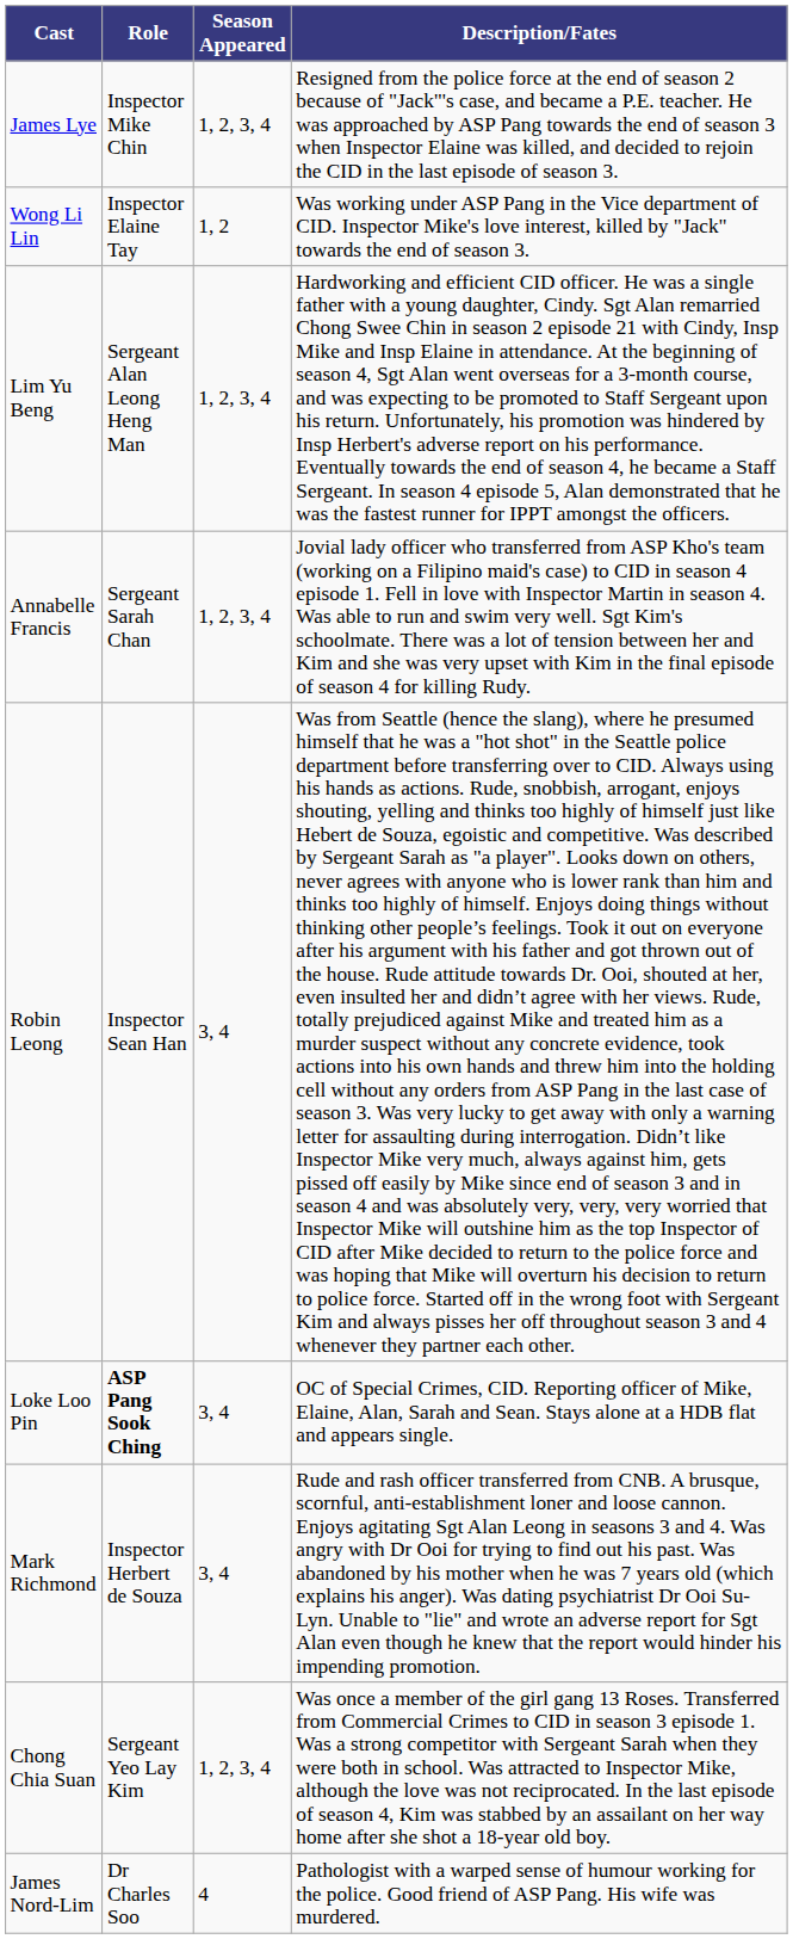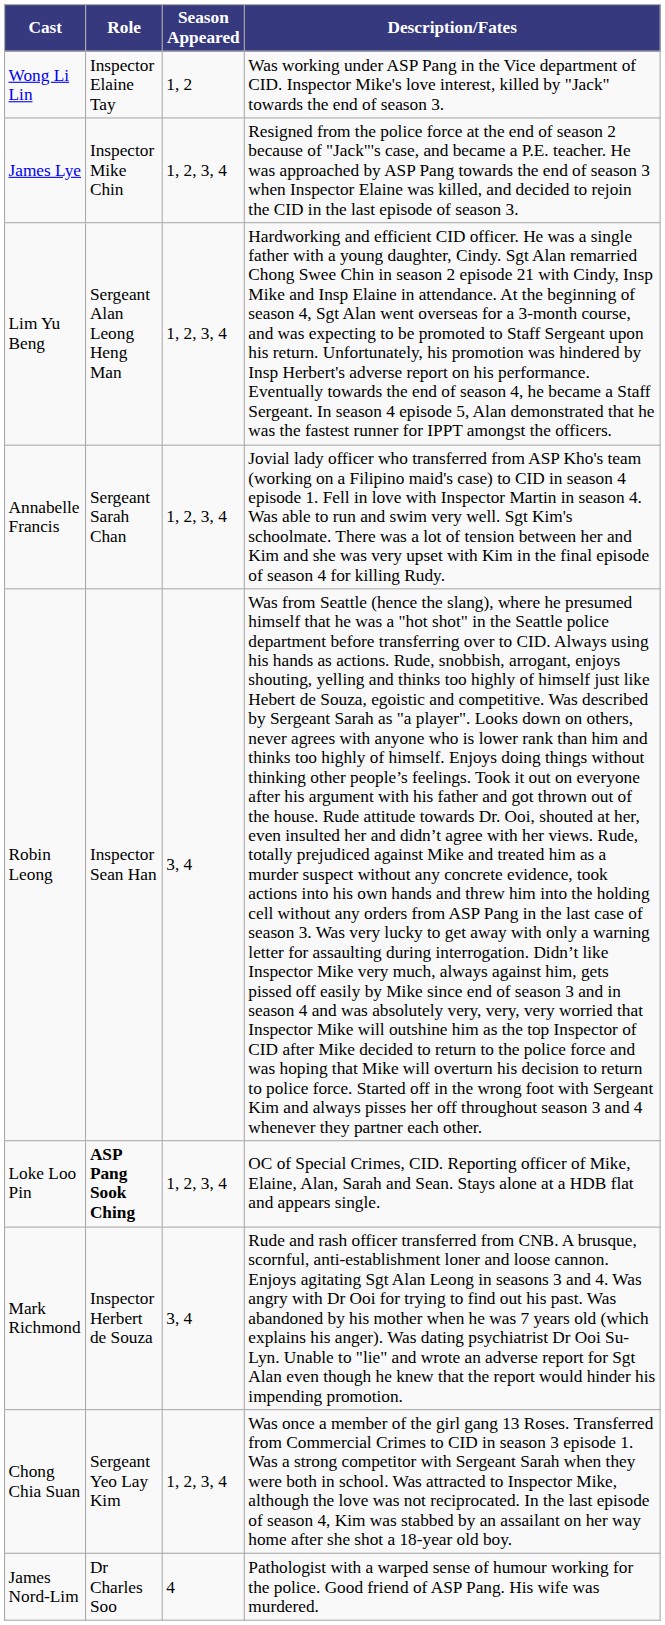rows swapped: James Lye <-> Wong Li Lin
Loke Loo Pin | Season Appeared: 3, 4 -> 1, 2, 3, 4
